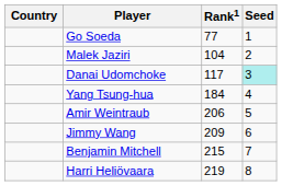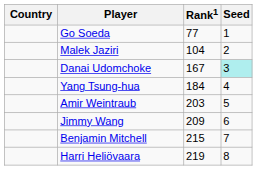Danai Udomchoke | Rank1: 117 -> 167
Amir Weintraub | Rank1: 206 -> 203
